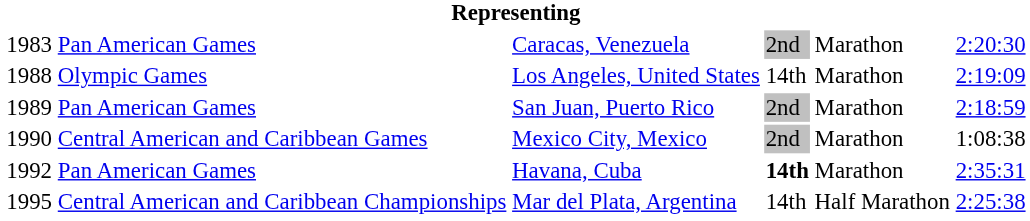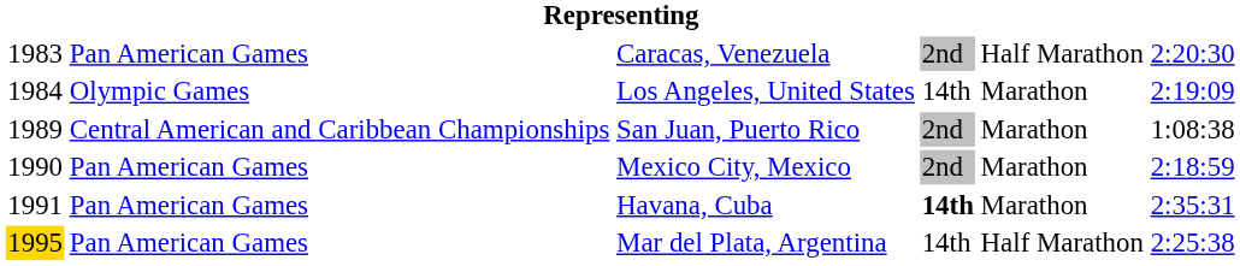Caracas, Venezuela | column 5: Marathon -> Half Marathon
Los Angeles, United States | column 1: 1988 -> 1984
San Juan, Puerto Rico | column 2: Pan American Games -> Central American and Caribbean Championships
San Juan, Puerto Rico | column 6: 2:18:59 -> 1:08:38
Mexico City, Mexico | column 2: Central American and Caribbean Games -> Pan American Games
Mexico City, Mexico | column 6: 1:08:38 -> 2:18:59
Havana, Cuba | column 1: 1992 -> 1991
Mar del Plata, Argentina | column 1: no background -> gold background
Mar del Plata, Argentina | column 2: Central American and Caribbean Championships -> Pan American Games
